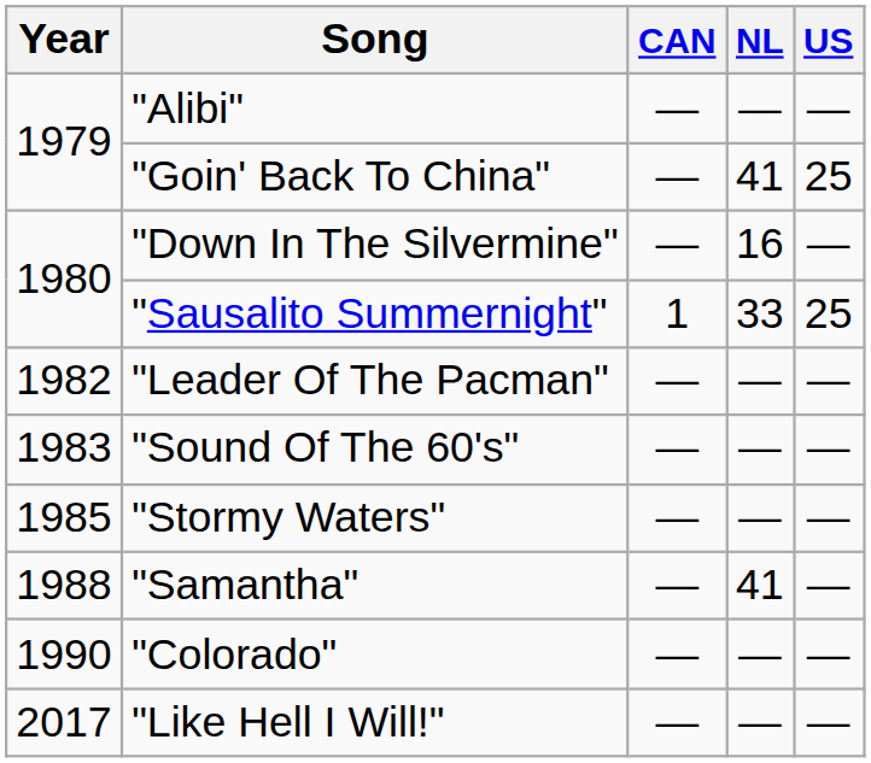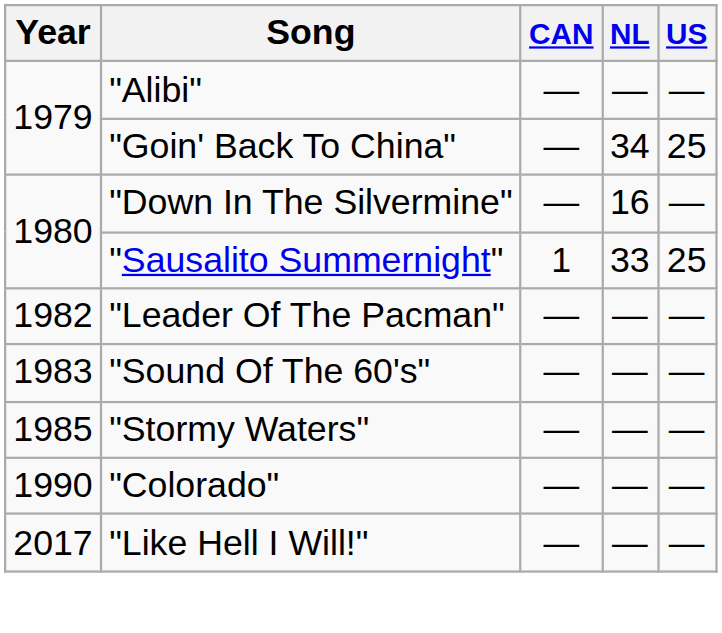"Goin' Back To China" | NL: 41 -> 34
- row: 1988 | "Samantha" | — | 41 | —
